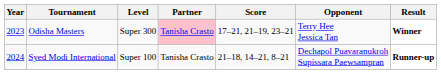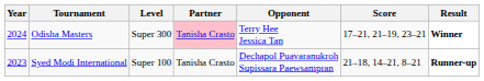columns swapped: Opponent <-> Score
Odisha Masters | Year: 2023 -> 2024
Syed Modi International | Year: 2024 -> 2023
